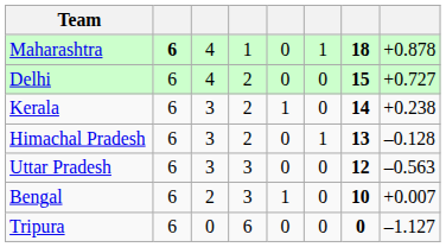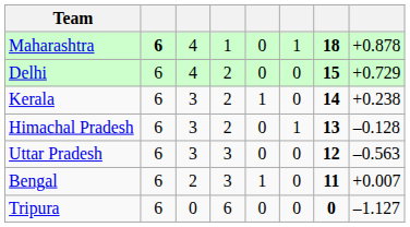Delhi | column 8: +0.727 -> +0.729
Bengal | column 7: 10 -> 11
